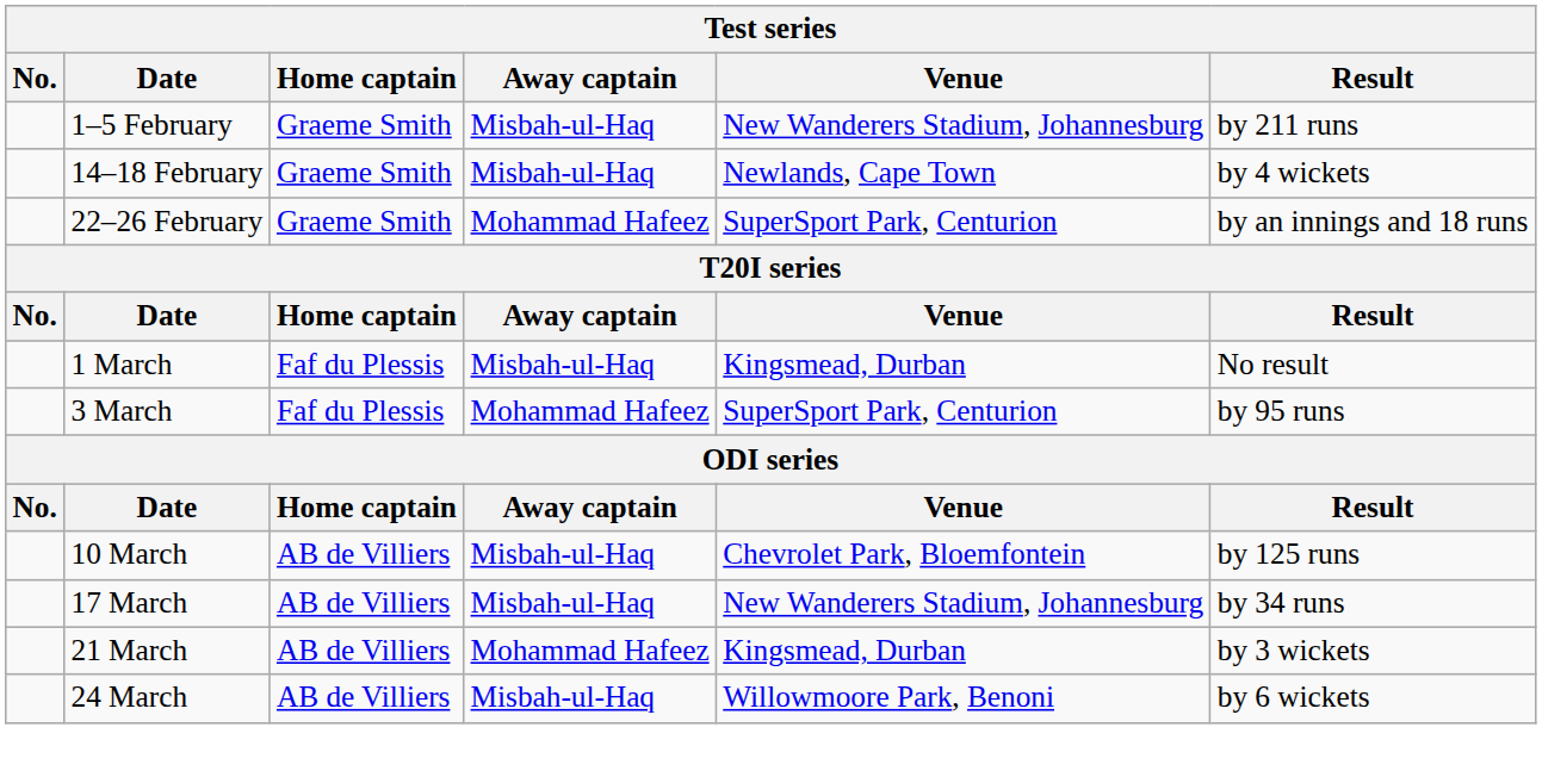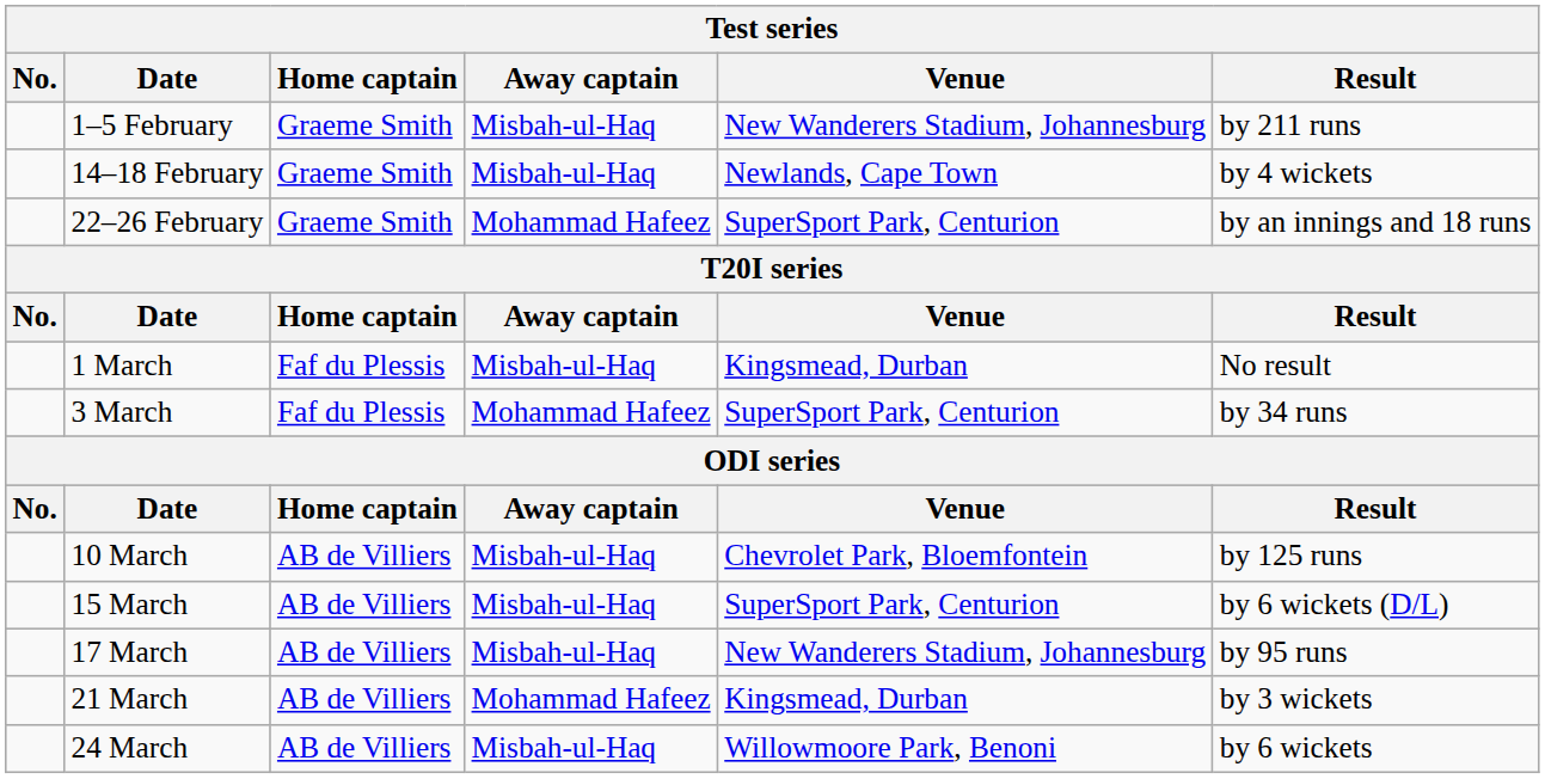3 March | Result: by 95 runs -> by 34 runs
+ row: 15 March | AB de Villiers | Misbah-ul-Haq | SuperSport Park, Centurion | by 6 wickets (D/L)
17 March | Result: by 34 runs -> by 95 runs
